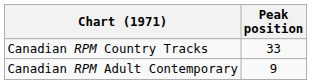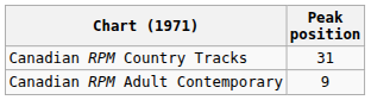Canadian RPM Country Tracks | Peak position: 33 -> 31
